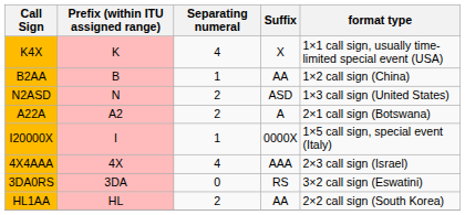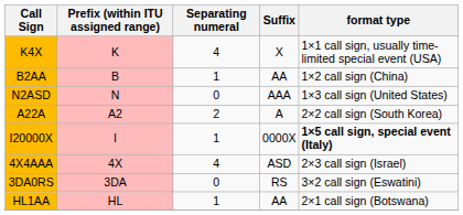N2ASD | Separating numeral: 2 -> 0
N2ASD | Suffix: ASD -> AAA
A22A | format type: 2×1 call sign (Botswana) -> 2×2 call sign (South Korea)
I20000X | format type: normal -> bold
4X4AAA | Suffix: AAA -> ASD
HL1AA | Separating numeral: 2 -> 1
HL1AA | format type: 2×2 call sign (South Korea) -> 2×1 call sign (Botswana)
